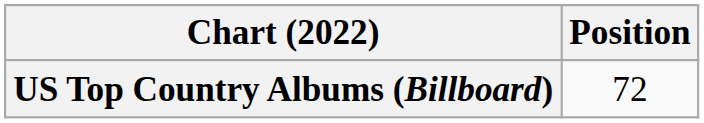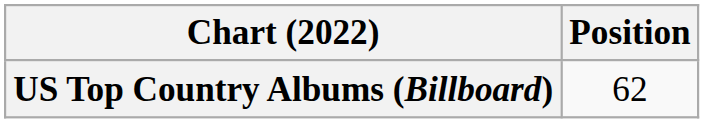US Top Country Albums (Billboard) | Position: 72 -> 62
